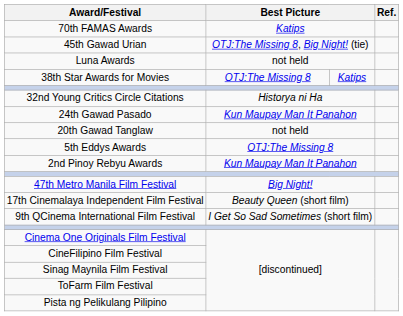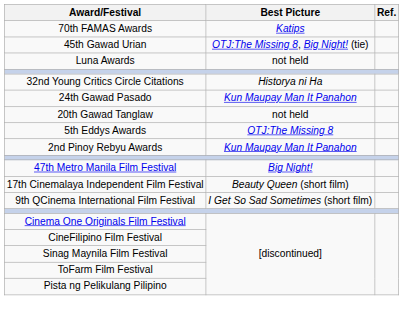- row: 38th Star Awards for Movies | OTJ:The Missing 8 | Katips
